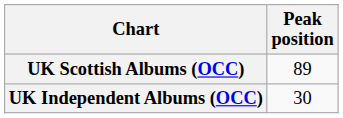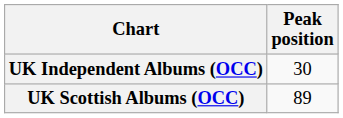rows swapped: UK Independent Albums (OCC) <-> UK Scottish Albums (OCC)
